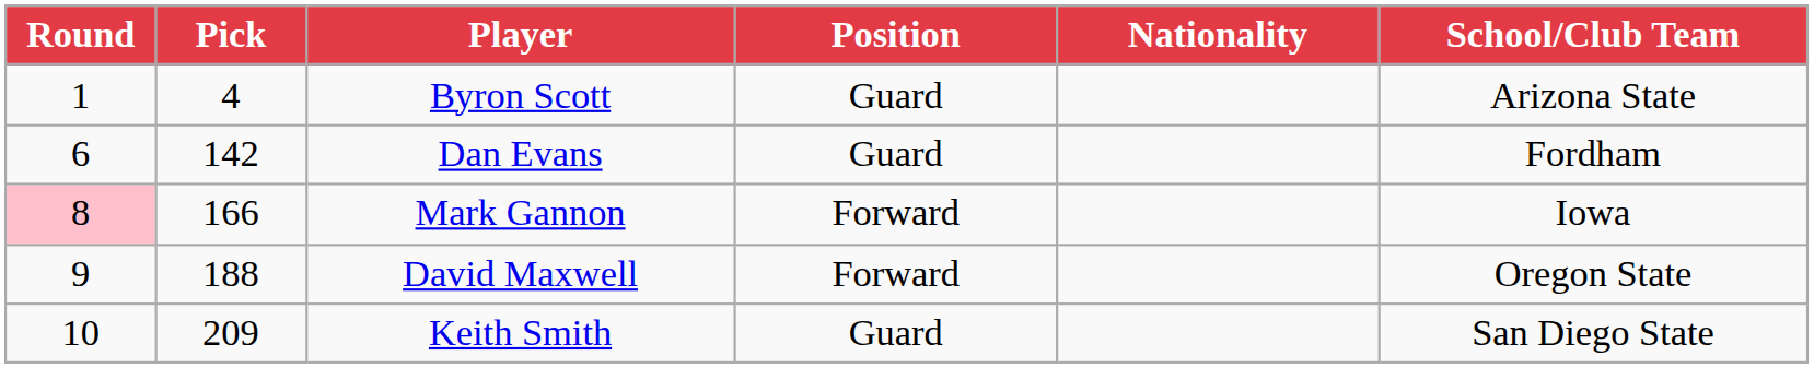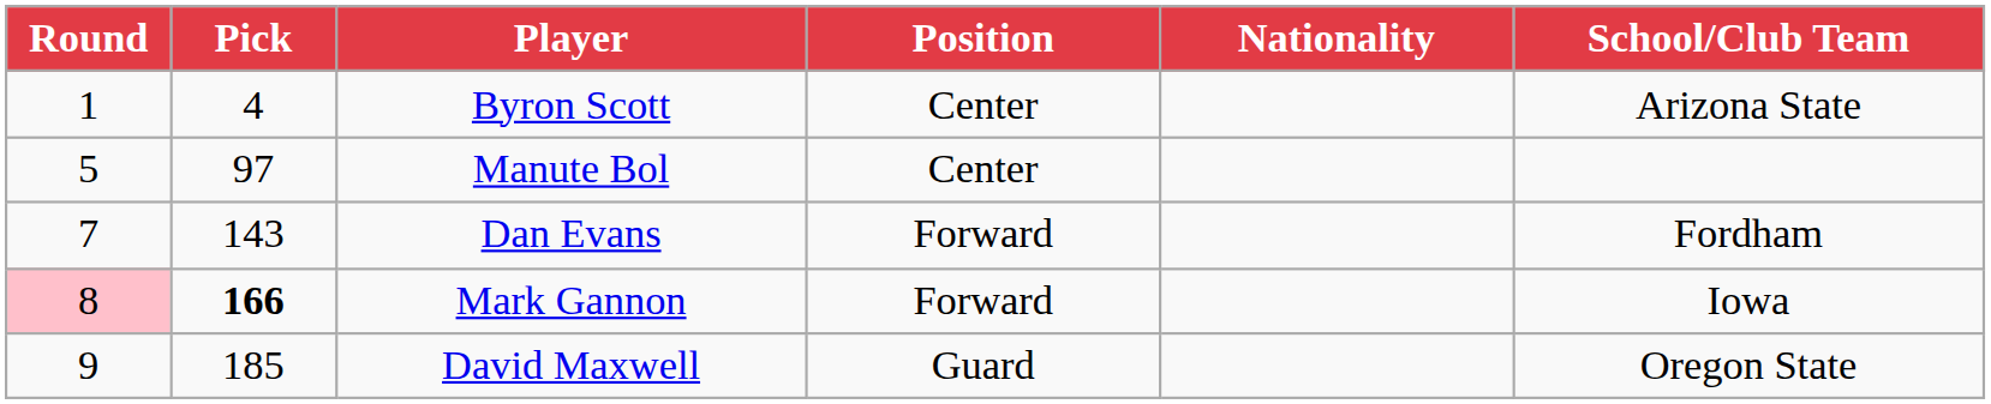Byron Scott | Position: Guard -> Center
+ row: 5 | 97 | Manute Bol | Center
Dan Evans | Round: 6 -> 7
Dan Evans | Pick: 142 -> 143
Dan Evans | Position: Guard -> Forward
Mark Gannon | Pick: normal -> bold
David Maxwell | Pick: 188 -> 185
David Maxwell | Position: Forward -> Guard
- row: 10 | 209 | Keith Smith | Guard | San Diego State
